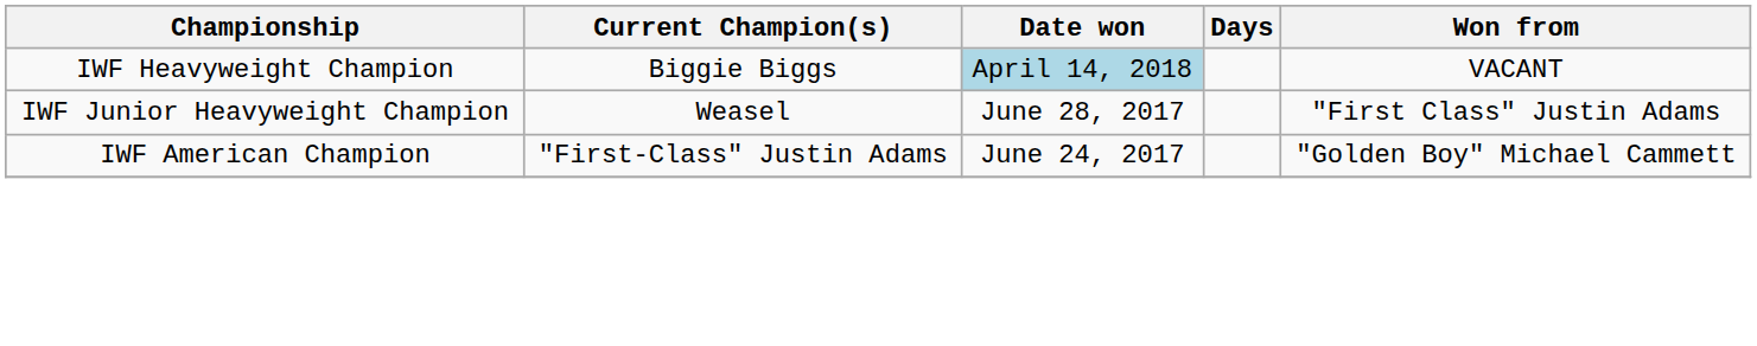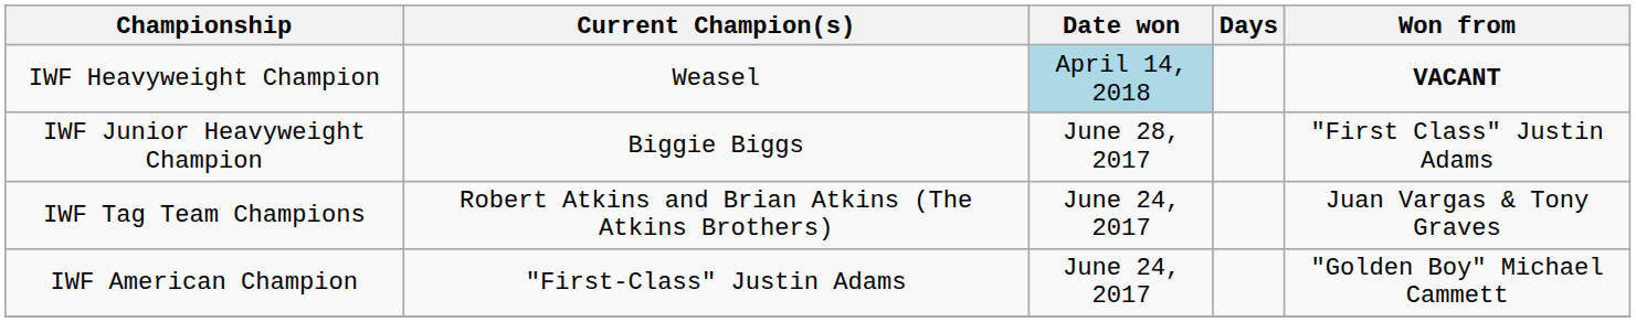IWF Heavyweight Champion | Current Champion(s): Biggie Biggs -> Weasel
IWF Heavyweight Champion | Won from: normal -> bold
IWF Junior Heavyweight Champion | Current Champion(s): Weasel -> Biggie Biggs
+ row: IWF Tag Team Champions | Robert Atkins and Brian Atkins (The Atkins Brothers) | June 24, 2017 | Juan Vargas & Tony Graves
